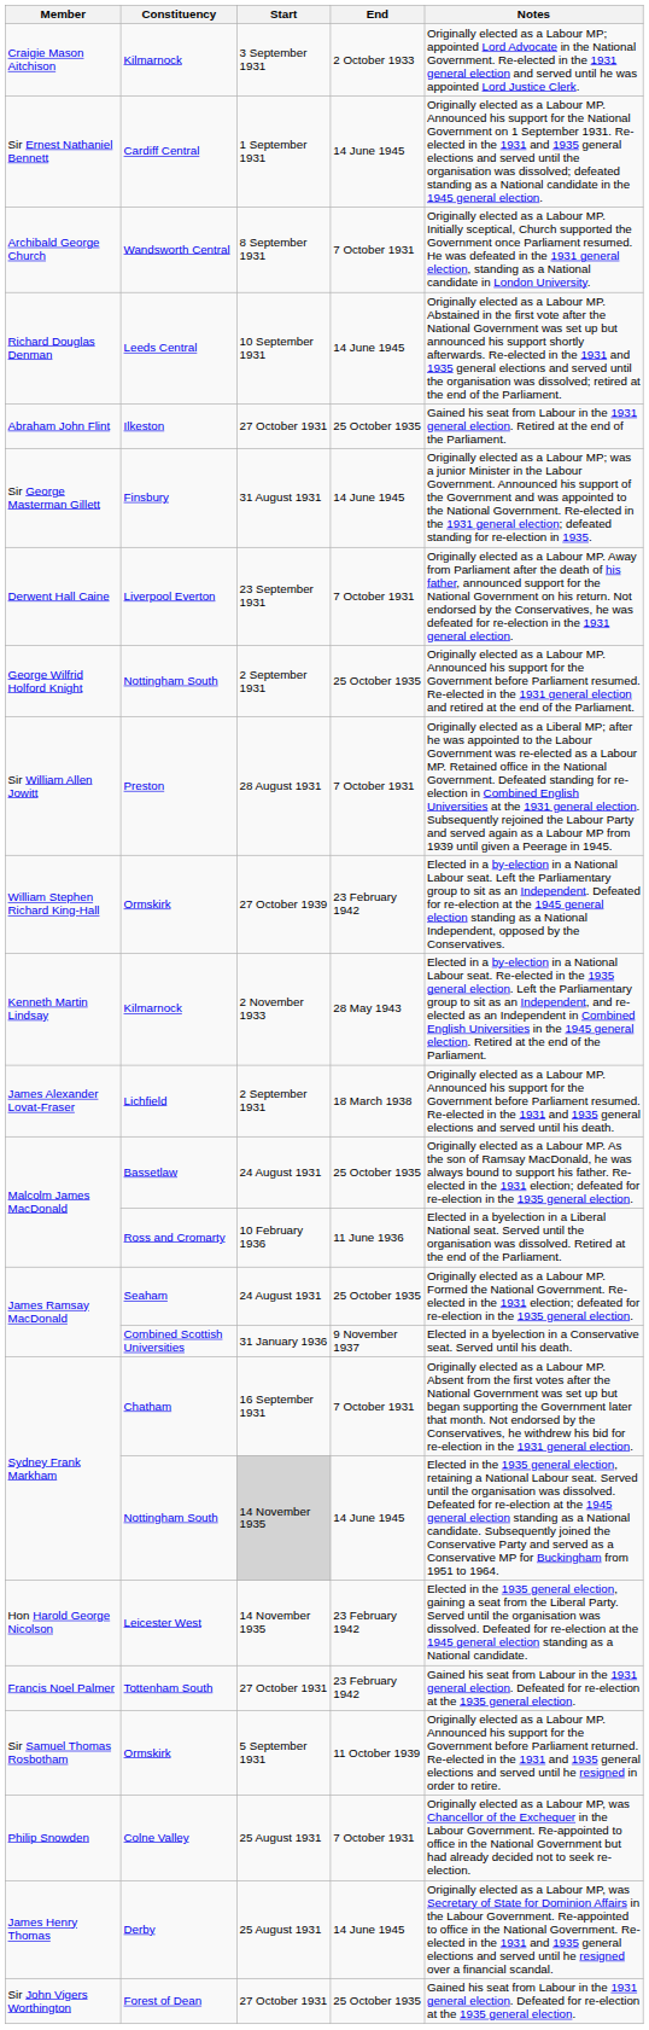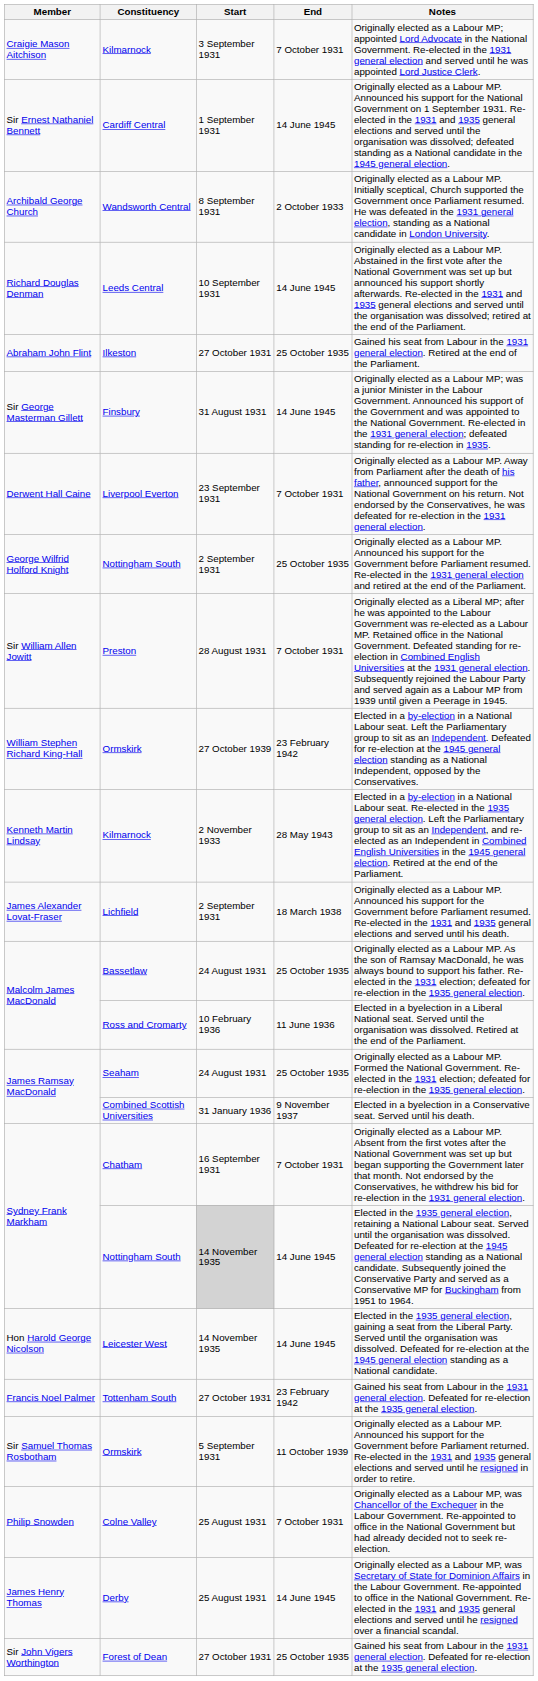Craigie Mason Aitchison | End: 2 October 1933 -> 7 October 1931
Archibald George Church | End: 7 October 1931 -> 2 October 1933
Hon Harold George Nicolson | End: 23 February 1942 -> 14 June 1945
